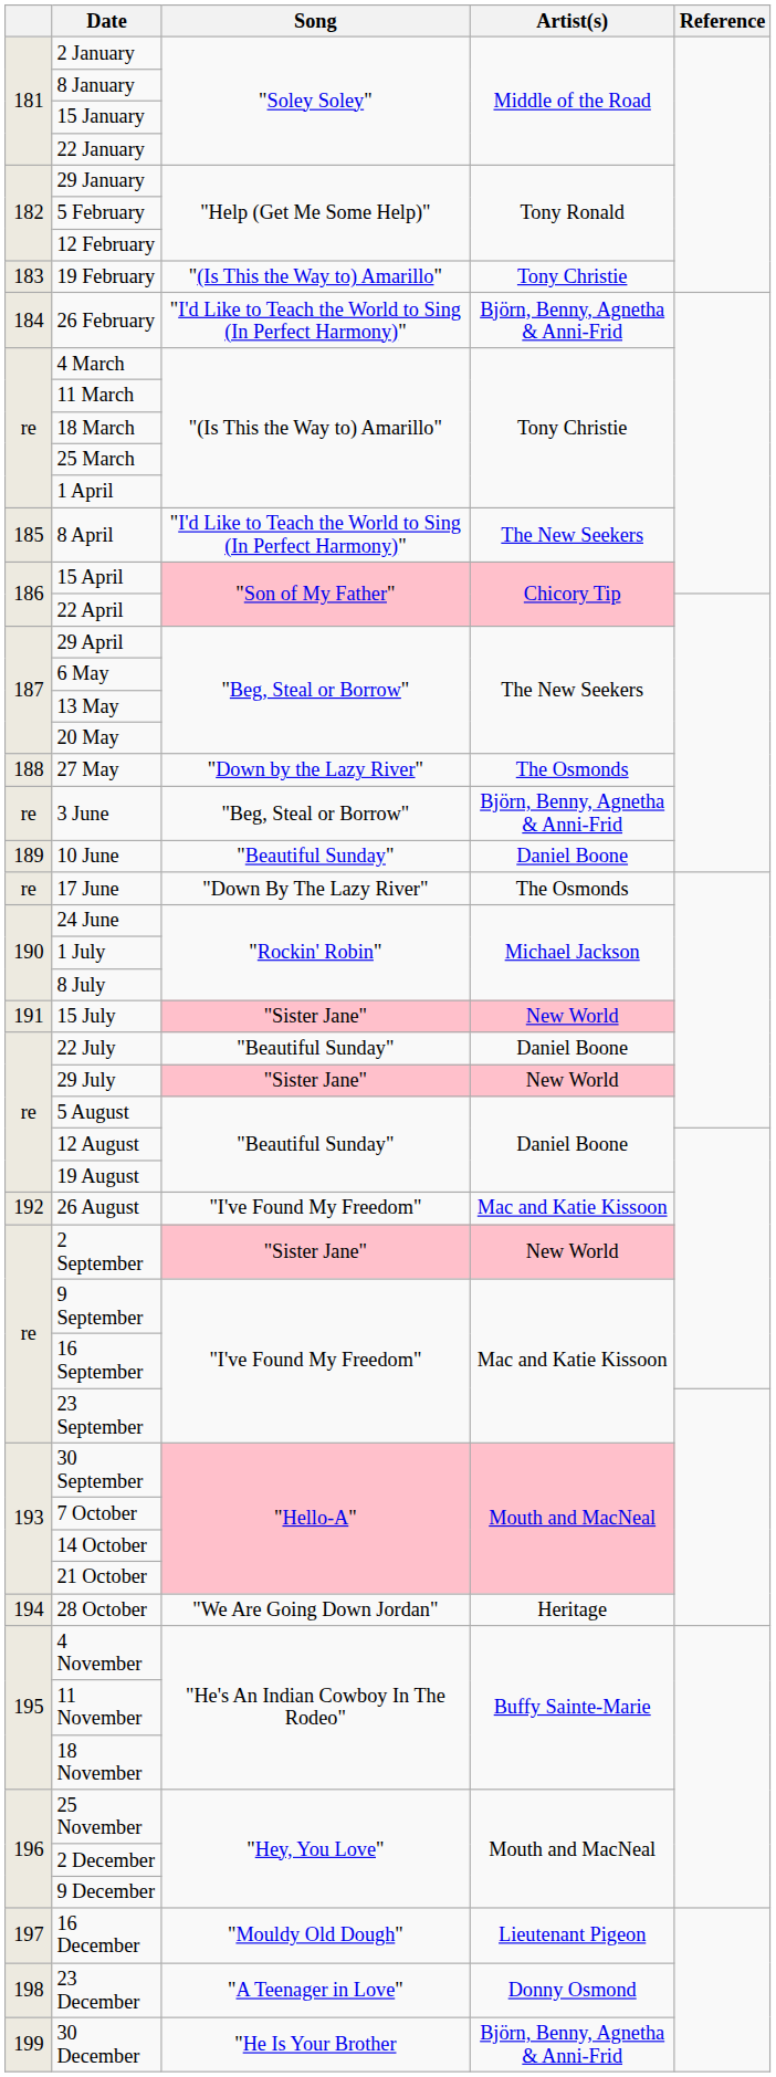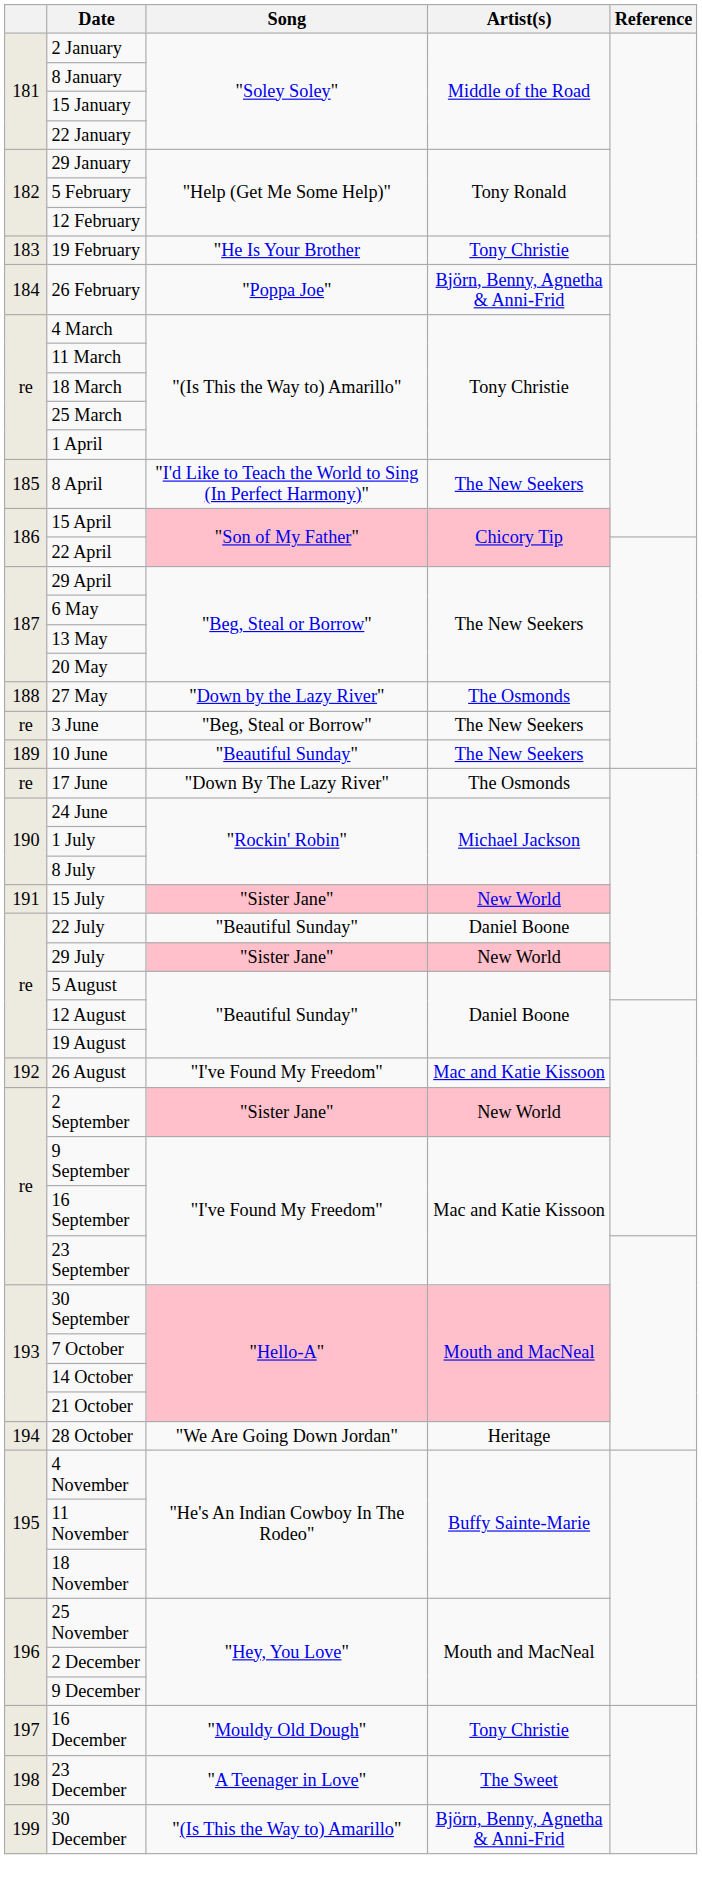19 February | Song: "(Is This the Way to) Amarillo" -> "He Is Your Brother
26 February | Song: "I'd Like to Teach the World to Sing (In Perfect Harmony)" -> "Poppa Joe"
3 June | Artist(s): Björn, Benny, Agnetha & Anni-Frid -> The New Seekers
10 June | Artist(s): Daniel Boone -> The New Seekers
16 December | Artist(s): Lieutenant Pigeon -> Tony Christie
23 December | Artist(s): Donny Osmond -> The Sweet
30 December | Song: "He Is Your Brother -> "(Is This the Way to) Amarillo"
